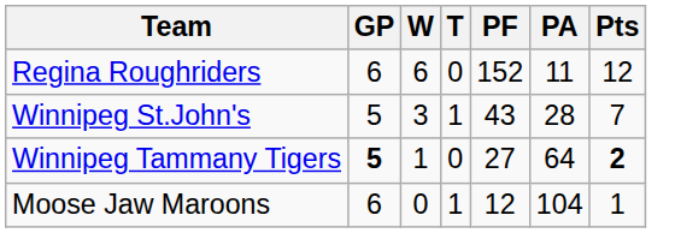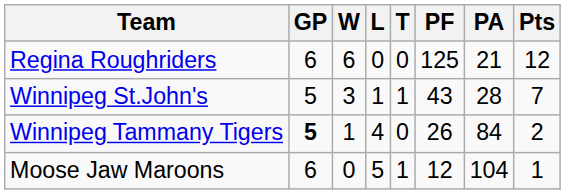+ column: L | 0 | 1 | 4 | 5
Regina Roughriders | PF: 152 -> 125
Regina Roughriders | PA: 11 -> 21
Winnipeg Tammany Tigers | PF: 27 -> 26
Winnipeg Tammany Tigers | PA: 64 -> 84
Winnipeg Tammany Tigers | Pts: bold -> normal
